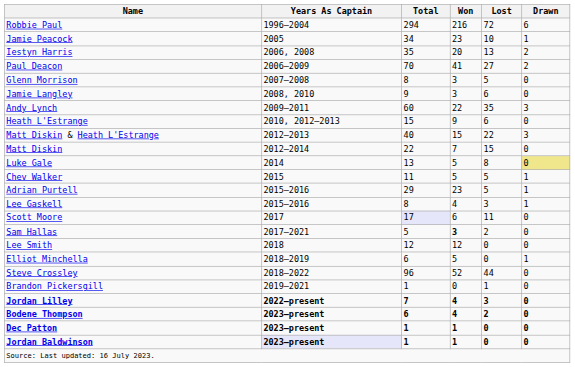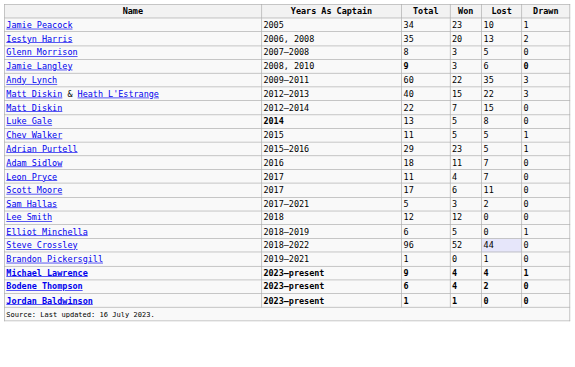- row: Robbie Paul | 1996–2004 | 294 | 216 | 72 | 6
- row: Paul Deacon | 2006–2009 | 70 | 41 | 27 | 2
Jamie Langley | Total: normal -> bold
Jamie Langley | Drawn: normal -> bold
- row: Heath L'Estrange | 2010, 2012–2013 | 15 | 9 | 6 | 0
Luke Gale | Years As Captain: normal -> bold
Luke Gale | Drawn: khaki background -> no background
- row: Lee Gaskell | 2015–2016 | 8 | 4 | 3 | 1
+ row: Adam Sidlow | 2016 | 18 | 11 | 7 | 0
+ row: Leon Pryce | 2017 | 11 | 4 | 7 | 0
Scott Moore | Total: lavender background -> no background
Sam Hallas | Won: bold -> normal
Steve Crossley | Lost: no background -> lavender background
- row: Jordan Lilley | 2022–present | 7 | 4 | 3 | 0
+ row: Michael Lawrence | 2023–present | 9 | 4 | 4 | 1
- row: Dec Patton | 2023–present | 1 | 1 | 0 | 0
Jordan Baldwinson | Years As Captain: lavender background -> no background
